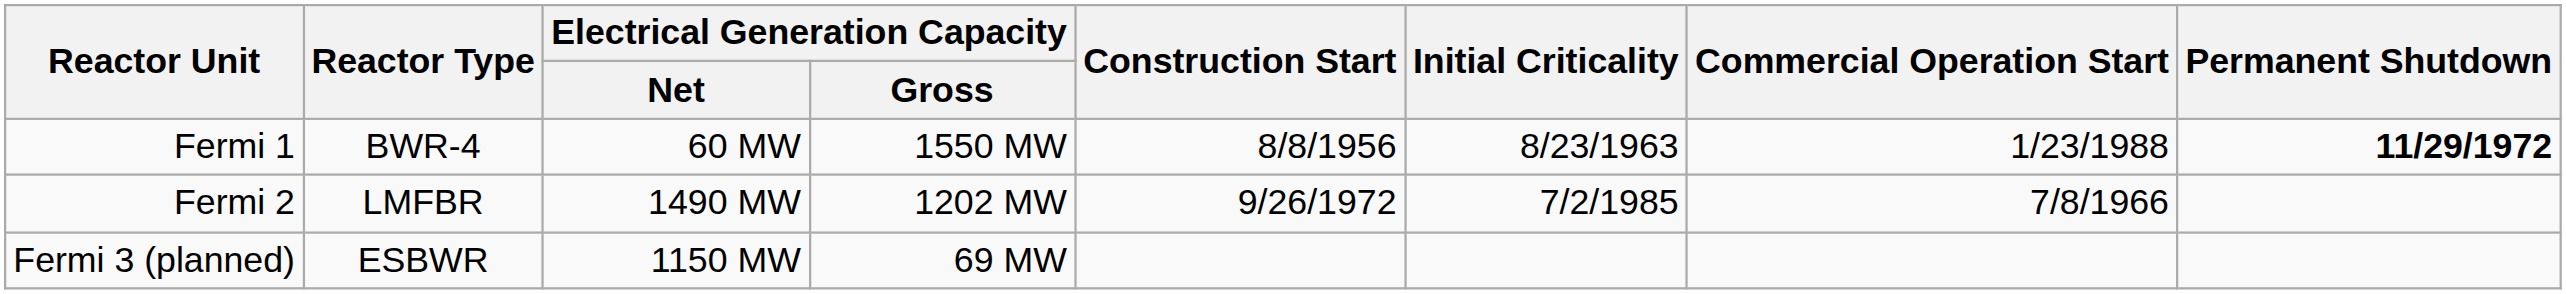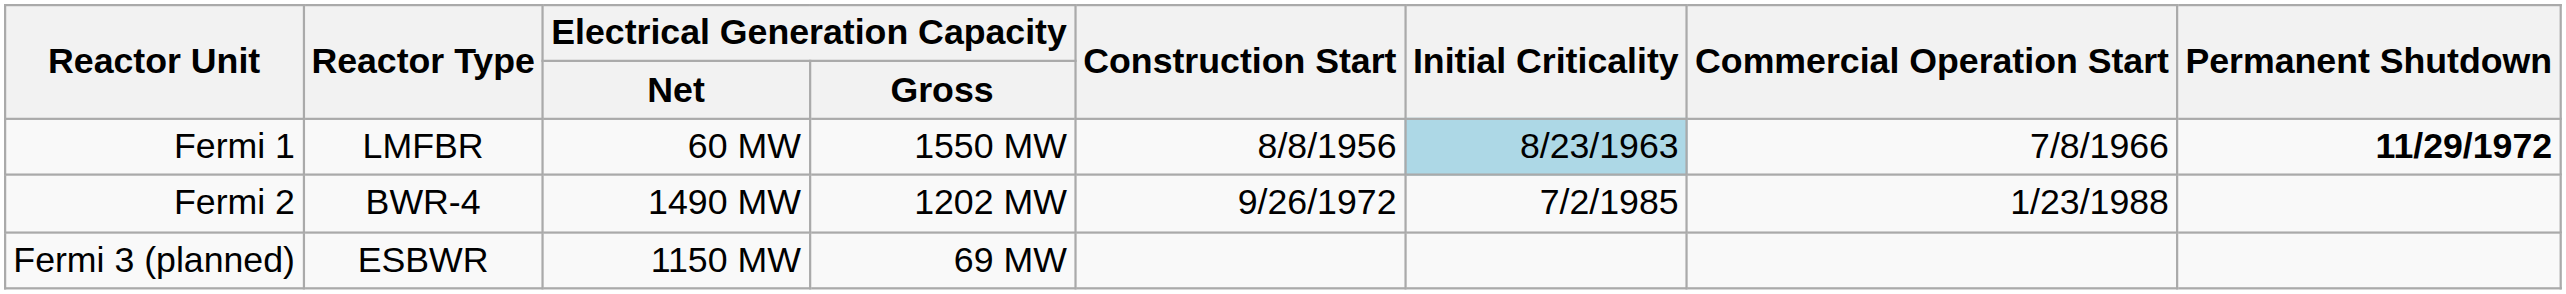Fermi 1 | Reactor Type: BWR-4 -> LMFBR
Fermi 1 | Initial Criticality: no background -> lightblue background
Fermi 1 | Commercial Operation Start: 1/23/1988 -> 7/8/1966
Fermi 2 | Reactor Type: LMFBR -> BWR-4
Fermi 2 | Commercial Operation Start: 7/8/1966 -> 1/23/1988
